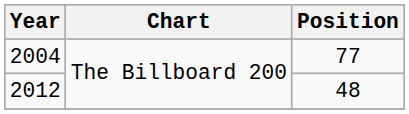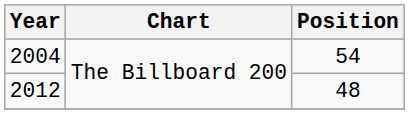2004 | Position: 77 -> 54
